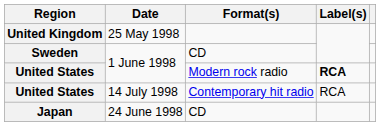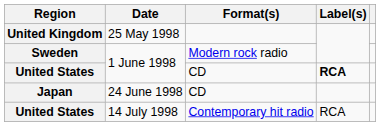Sweden | Format(s): CD -> Modern rock radio
United States / 1 June 1998 | Format(s): Modern rock radio -> CD
rows swapped: Japan <-> United States / 14 July 1998
